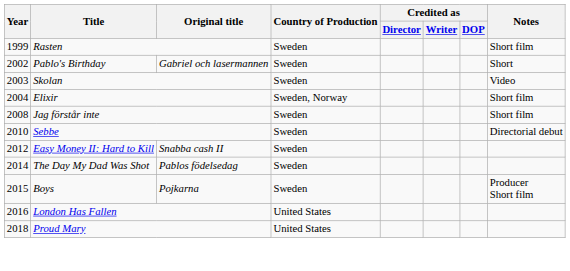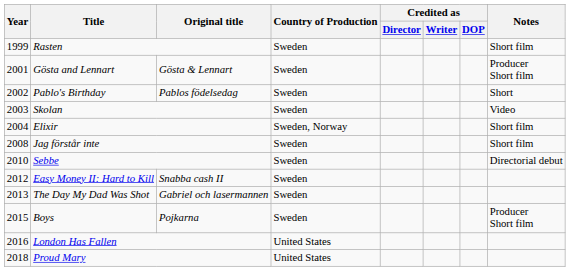+ row: 2001 | Gösta and Lennart | Gösta & Lennart | Sweden | Producer Short film
Pablo's Birthday | Original title: Gabriel och lasermannen -> Pablos födelsedag
The Day My Dad Was Shot | Year: 2014 -> 2013
The Day My Dad Was Shot | Original title: Pablos födelsedag -> Gabriel och lasermannen
